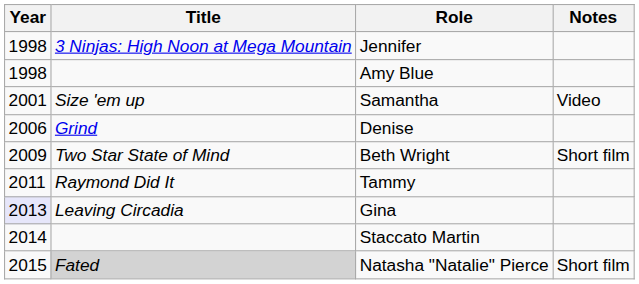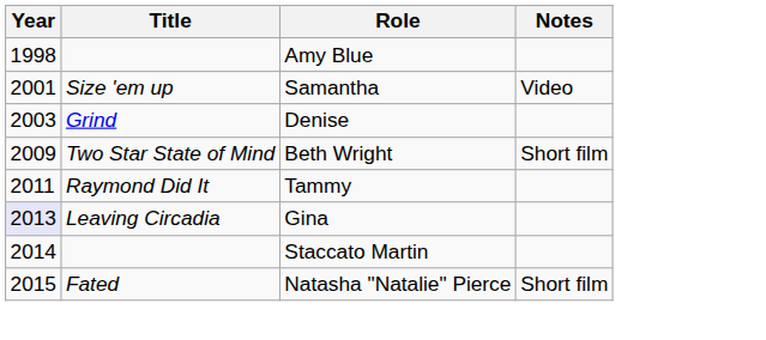- row: 1998 | 3 Ninjas: High Noon at Mega Mountain | Jennifer
Denise | Year: 2006 -> 2003
Natasha "Natalie" Pierce | Title: lightgrey background -> no background
